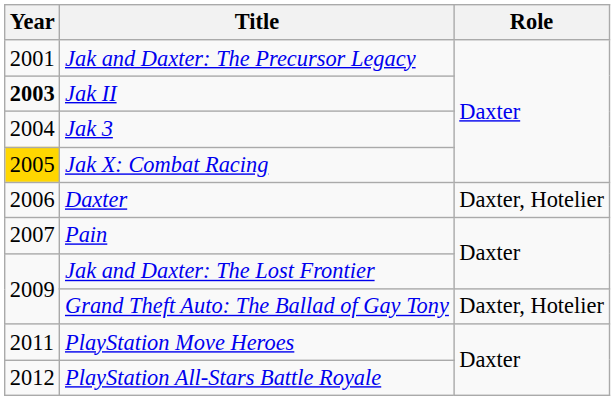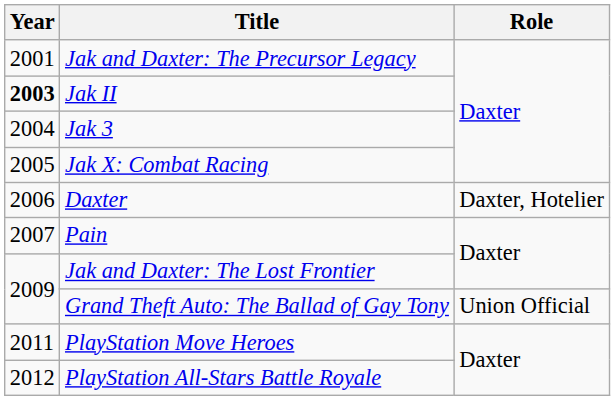Jak X: Combat Racing | Year: gold background -> no background
Grand Theft Auto: The Ballad of Gay Tony | Role: Daxter, Hotelier -> Union Official
